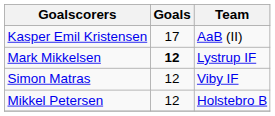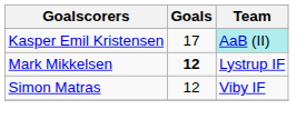Kasper Emil Kristensen | Team: no background -> paleturquoise background
- row: Mikkel Petersen | 12 | Holstebro B
